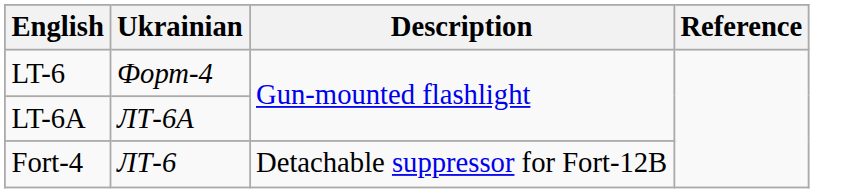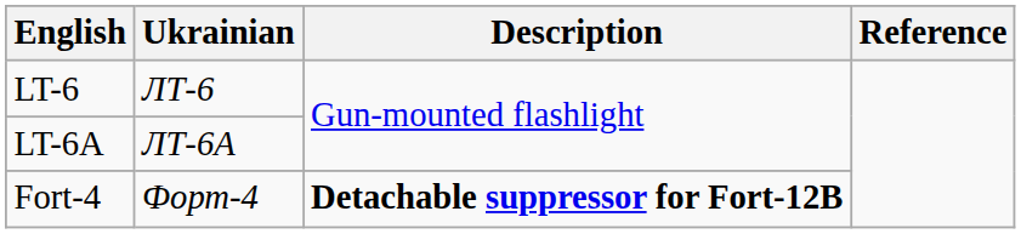LT-6 | Ukrainian: Форт-4 -> ЛТ-6
Fort-4 | Ukrainian: ЛТ-6 -> Форт-4
Fort-4 | Description: normal -> bold
